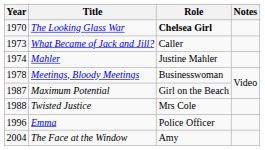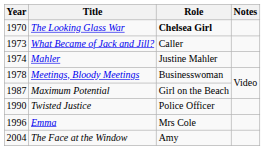Twisted Justice | Year: 1988 -> 1990
Twisted Justice | Role: Mrs Cole -> Police Officer
Emma | Role: Police Officer -> Mrs Cole
